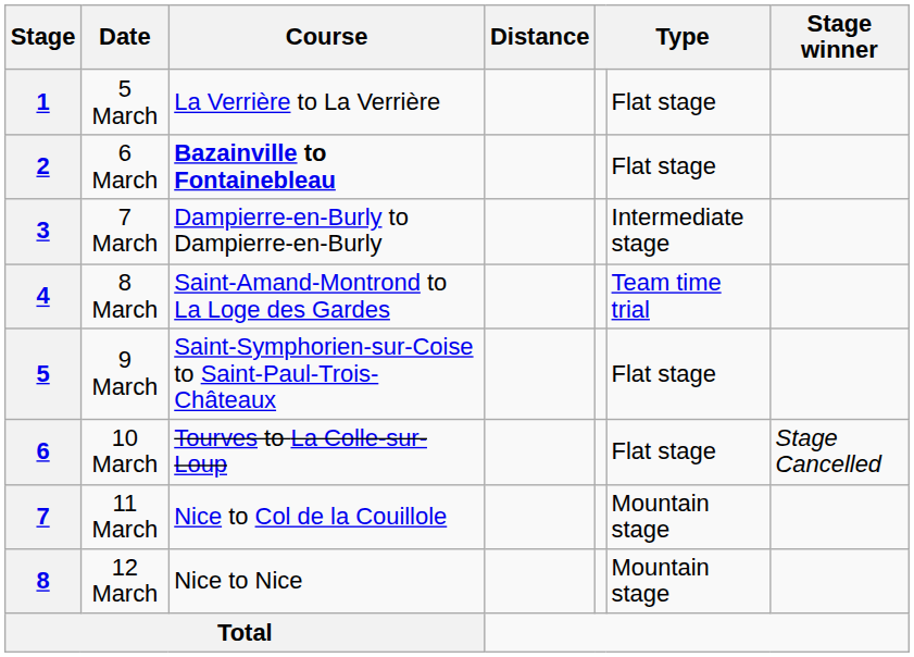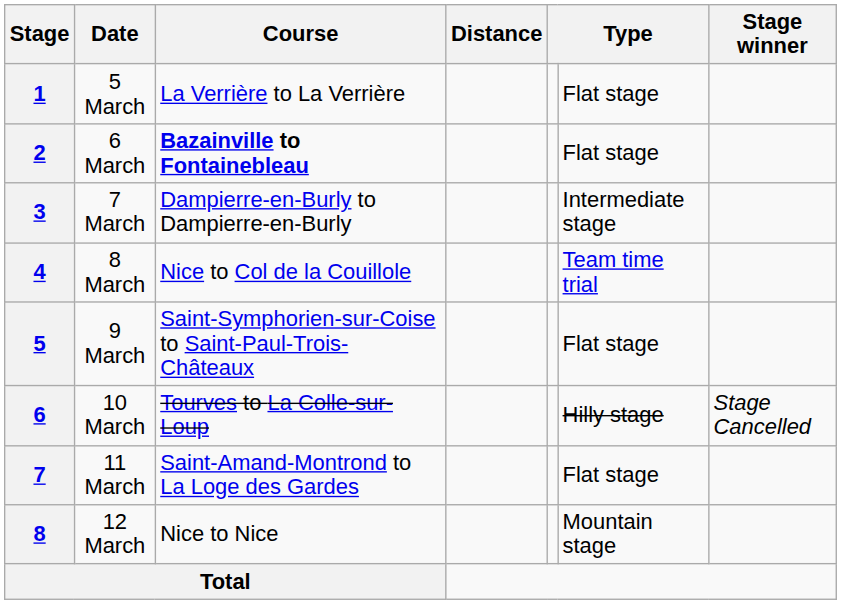4 | Course: Saint-Amand-Montrond to La Loge des Gardes -> Nice to Col de la Couillole
6 | column 6: Flat stage -> Hilly stage
7 | Course: Nice to Col de la Couillole -> Saint-Amand-Montrond to La Loge des Gardes
7 | column 6: Mountain stage -> Flat stage
